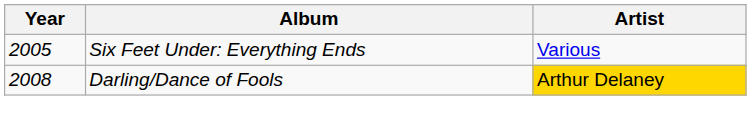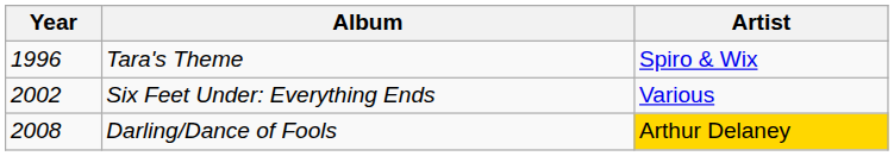+ row: 1996 | Tara's Theme | Spiro & Wix
Six Feet Under: Everything Ends | Year: 2005 -> 2002
